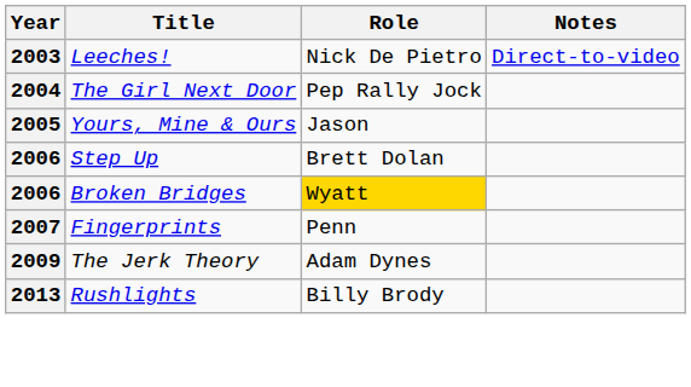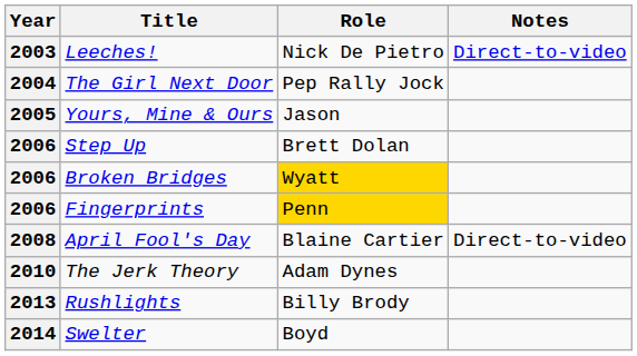Fingerprints | Year: 2007 -> 2006
Fingerprints | Role: no background -> gold background
+ row: 2008 | April Fool's Day | Blaine Cartier | Direct-to-video
The Jerk Theory | Year: 2009 -> 2010
+ row: 2014 | Swelter | Boyd
